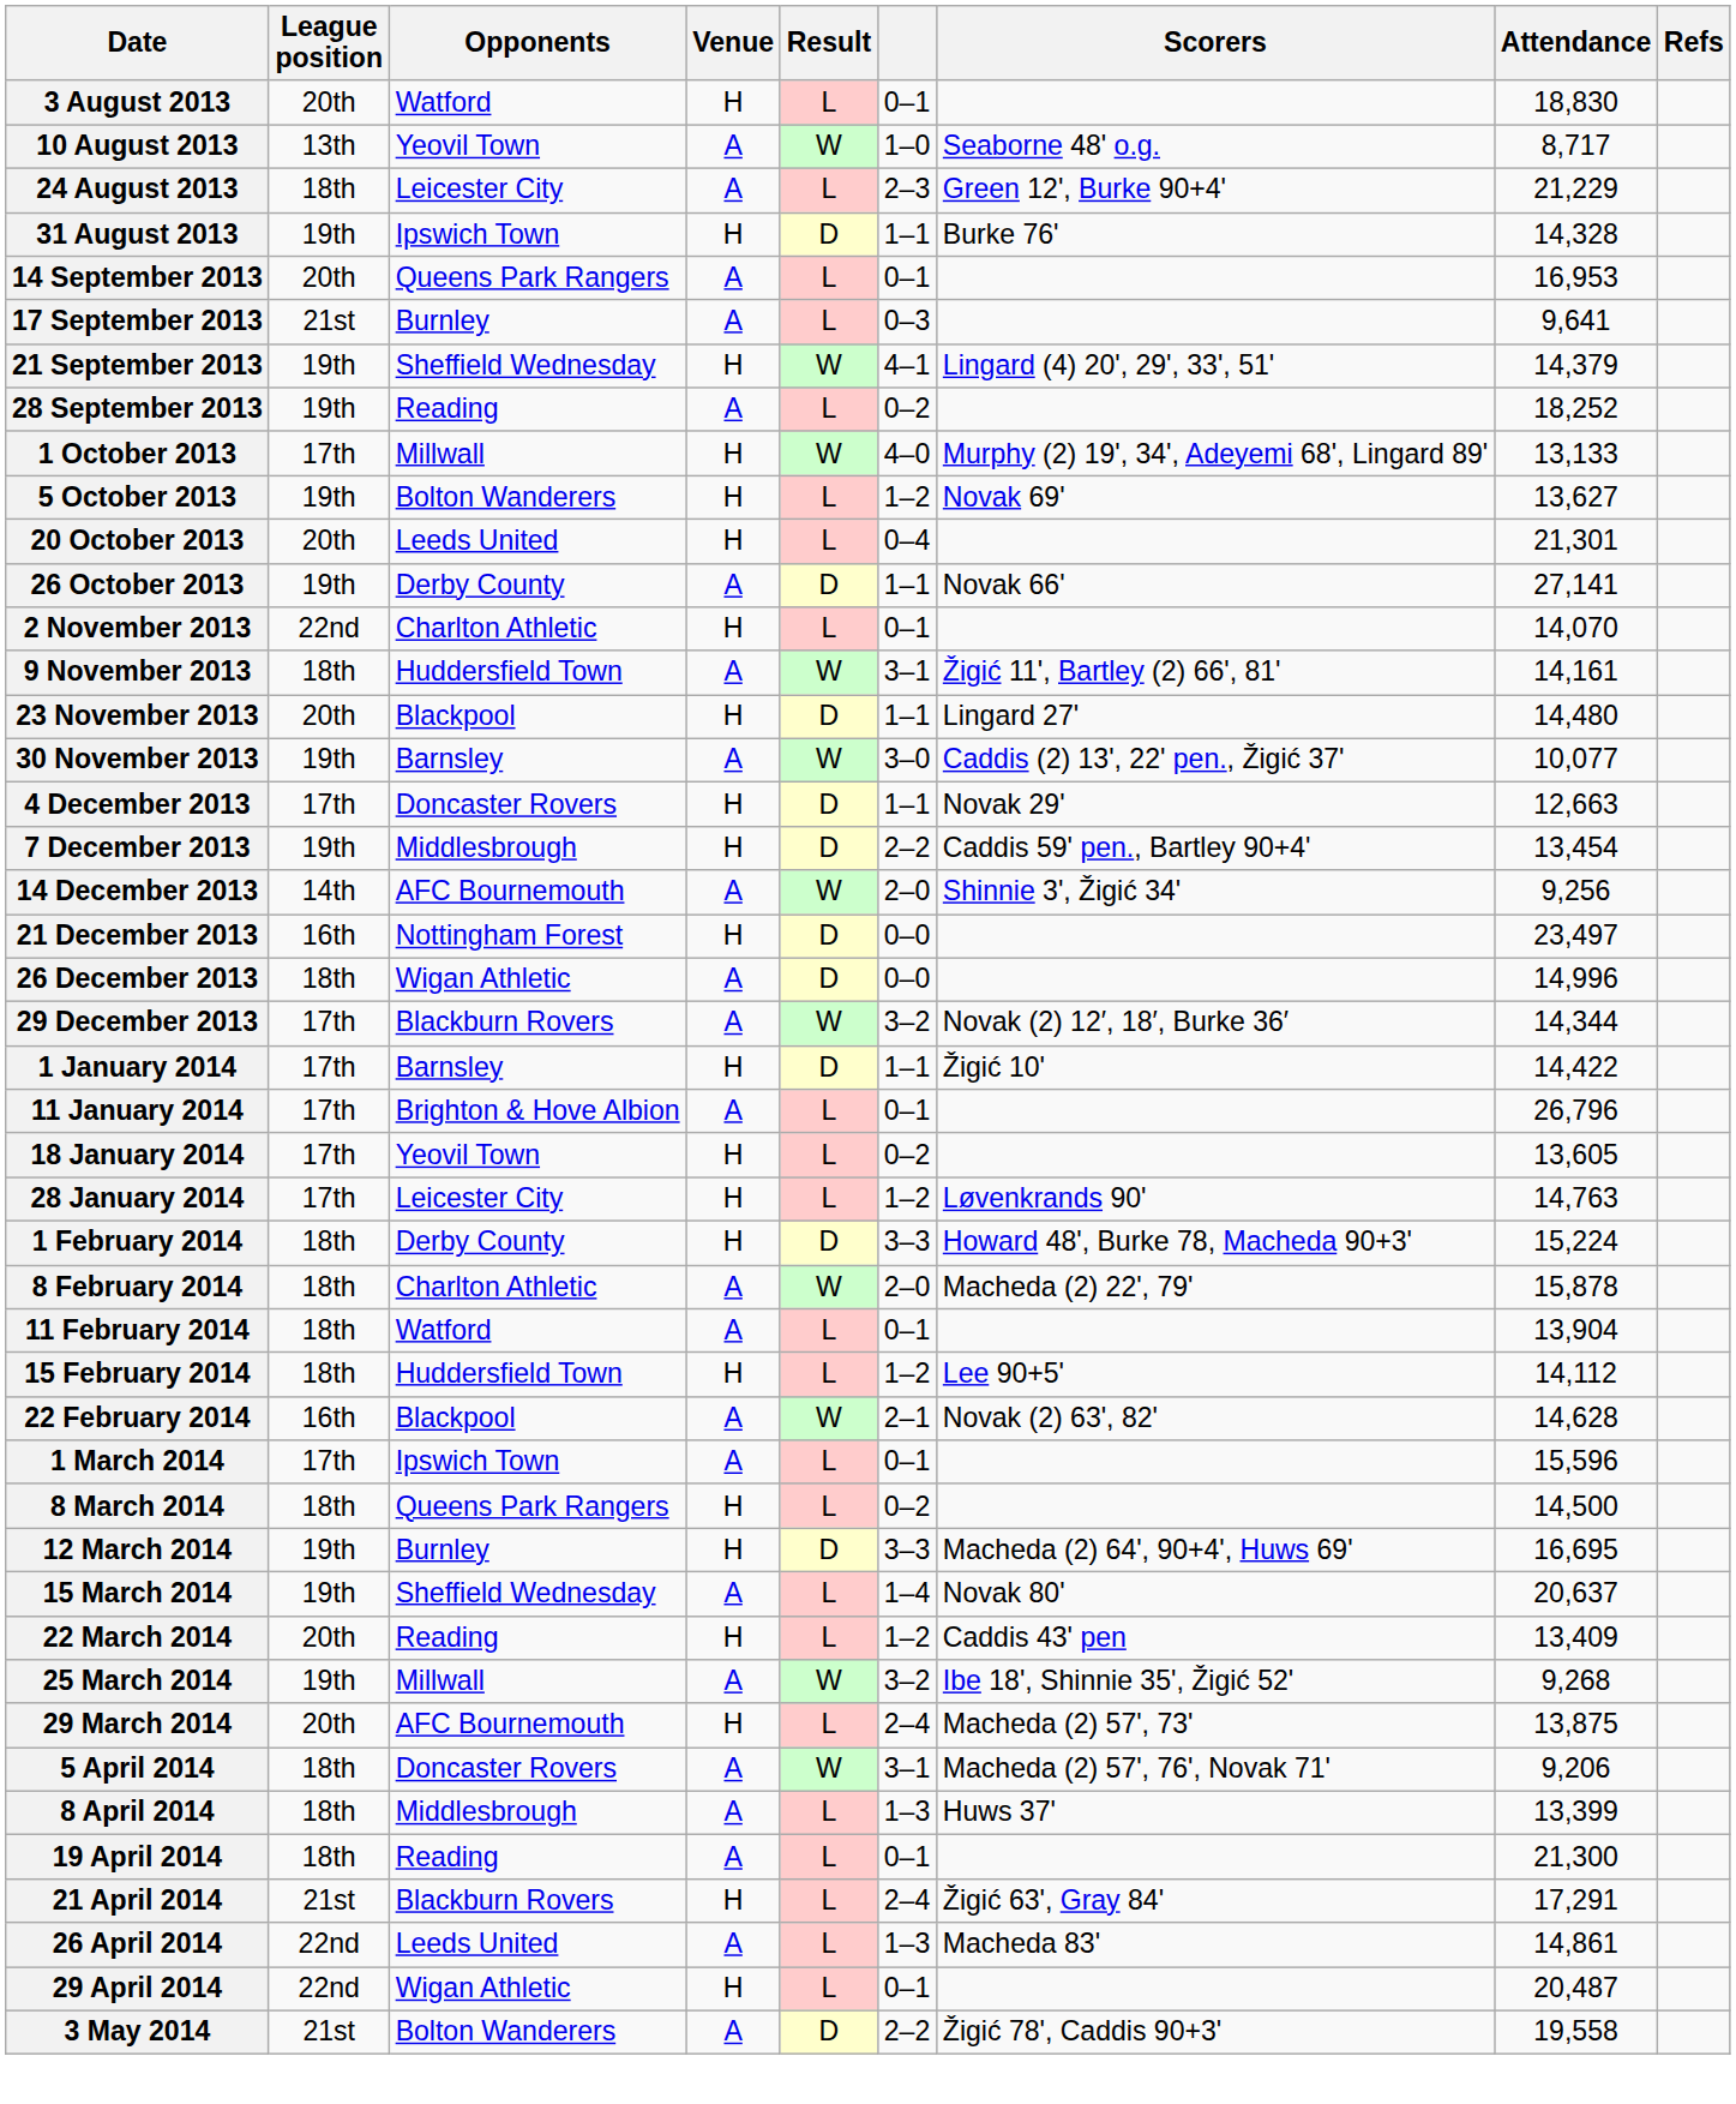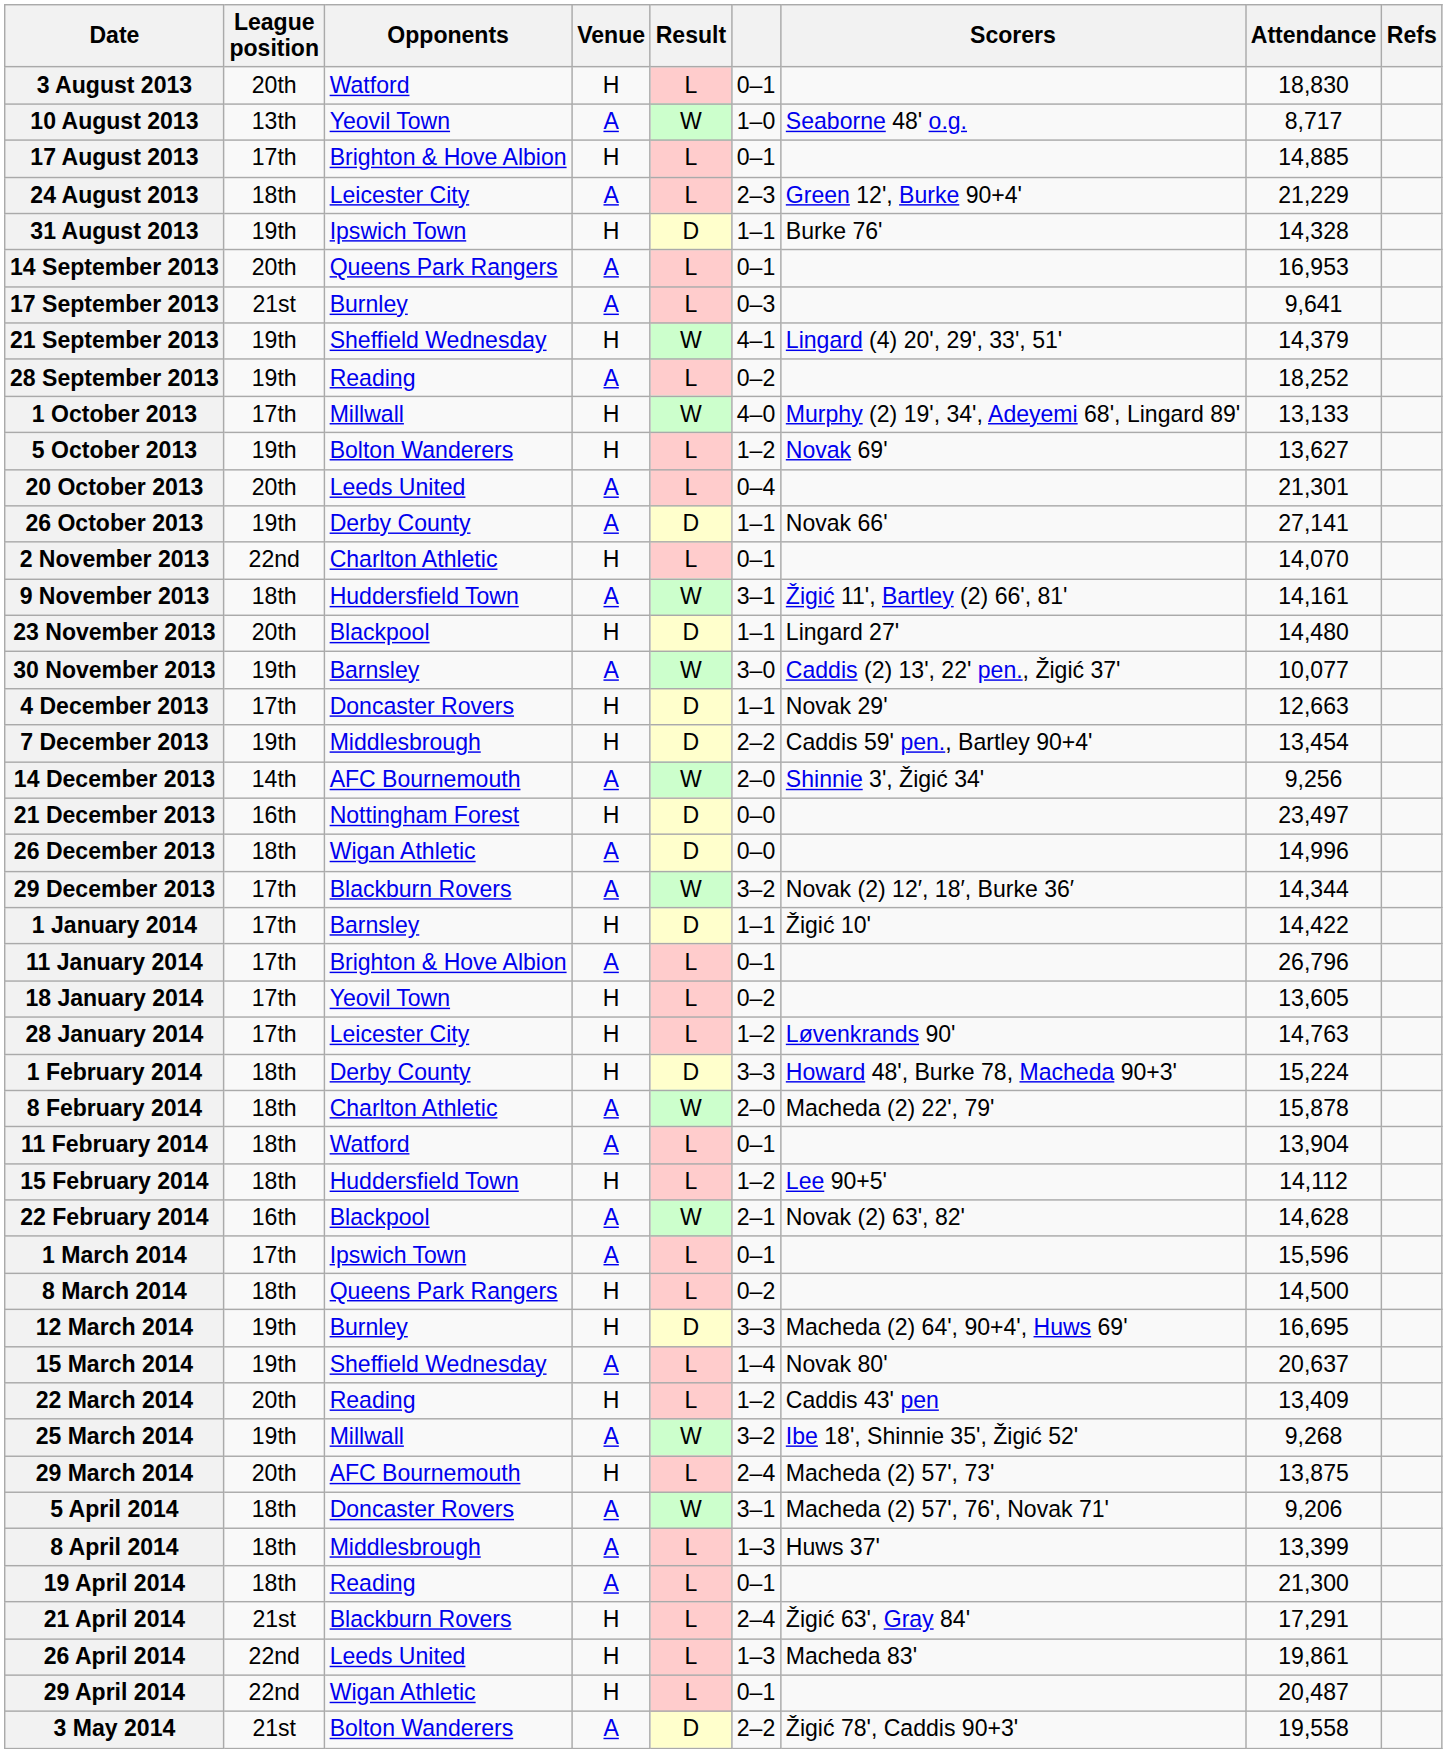+ row: 17 August 2013 | 17th | Brighton & Hove Albion | H | L | 0–1 | 14,885
20 October 2013 | Venue: H -> A
26 April 2014 | Venue: A -> H
26 April 2014 | Attendance: 14,861 -> 19,861
